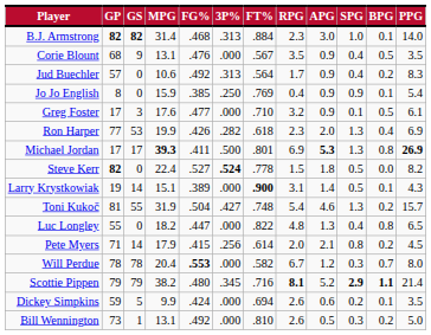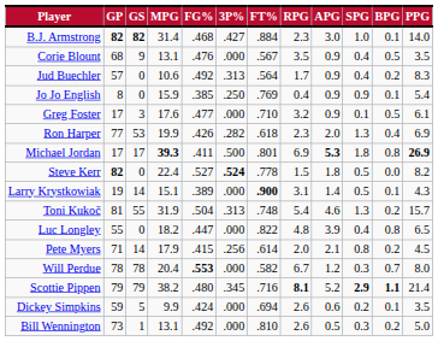B.J. Armstrong | 3P%: .313 -> .427
Michael Jordan | SPG: 1.3 -> 1.8
Toni Kukoč | 3P%: .427 -> .313
Luc Longley | APG: 1.3 -> 3.9
